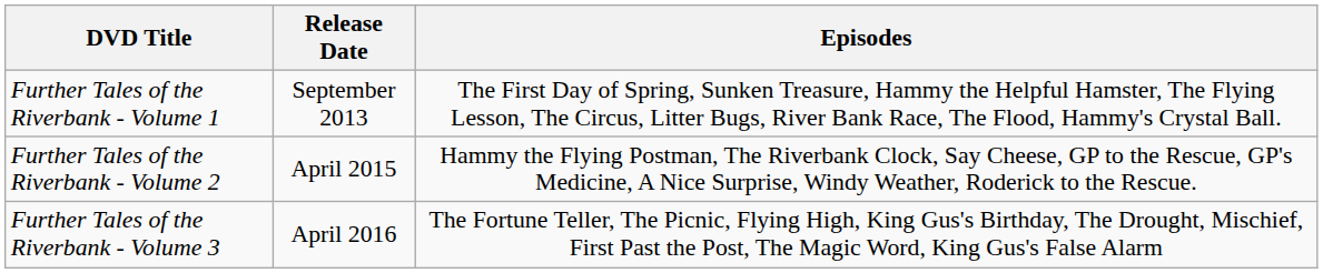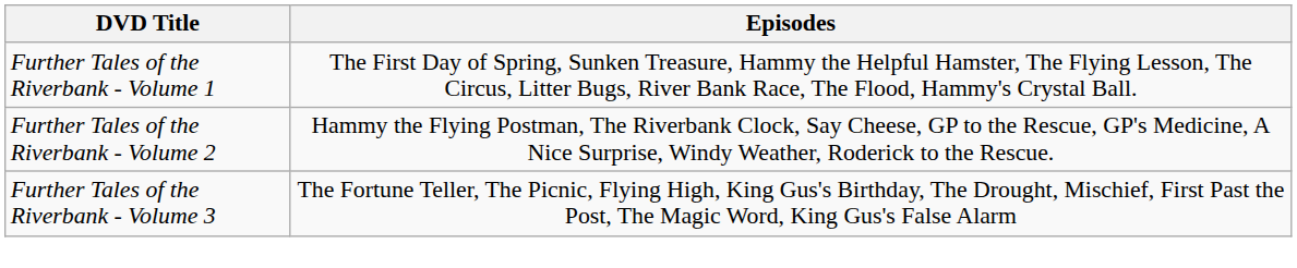- column: Release Date | September 2013 | April 2015 | April 2016
